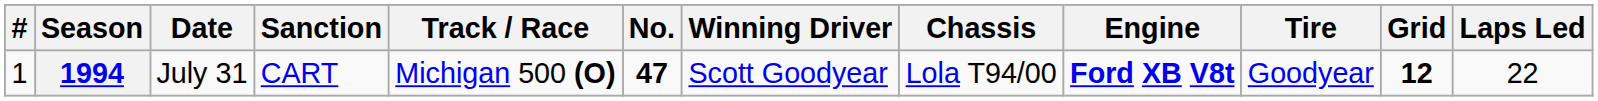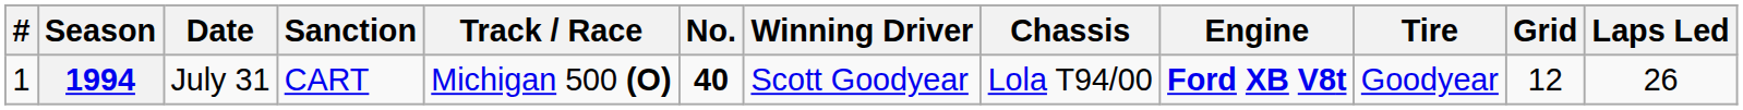1994 | No.: 47 -> 40
1994 | Grid: bold -> normal
1994 | Laps Led: 22 -> 26
